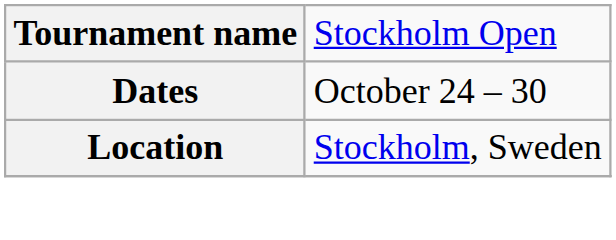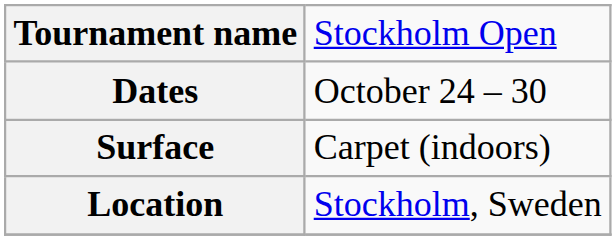+ row: Surface | Carpet (indoors)
